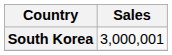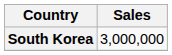South Korea | Sales: 3,000,001 -> 3,000,000
